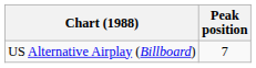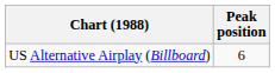US Alternative Airplay (Billboard) | Peak position: 7 -> 6
